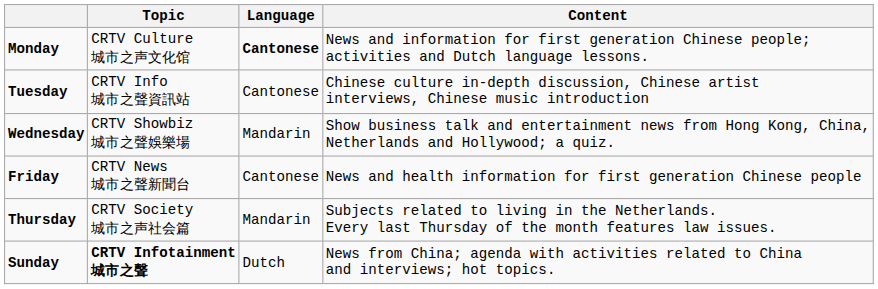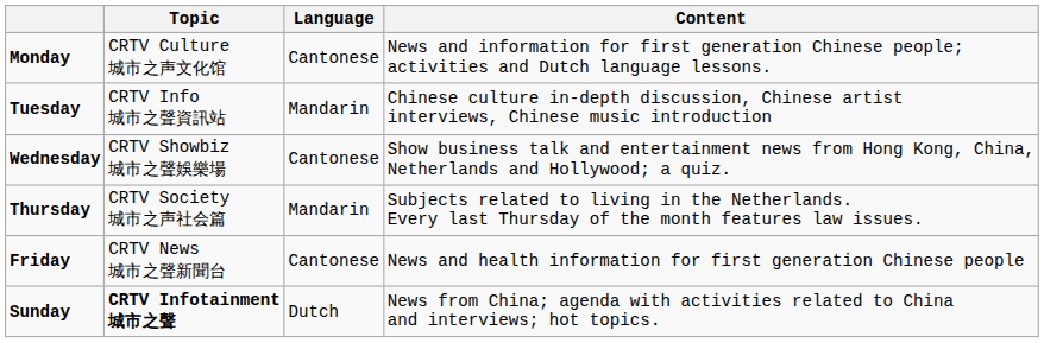Monday | Language: bold -> normal
Tuesday | Language: Cantonese -> Mandarin
Wednesday | Language: Mandarin -> Cantonese
rows swapped: Thursday <-> Friday
